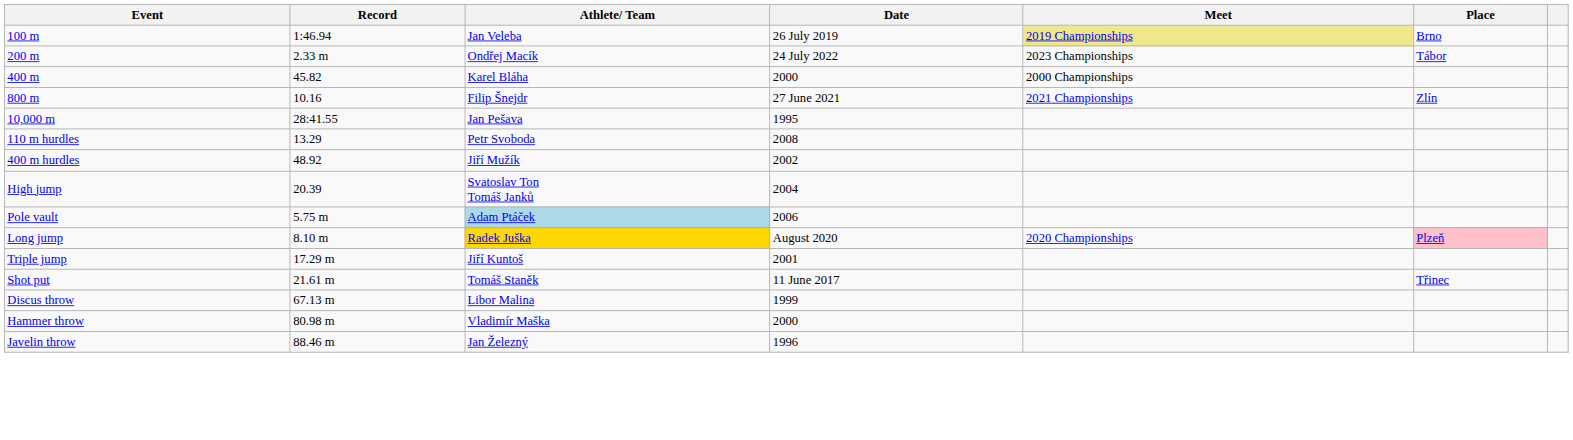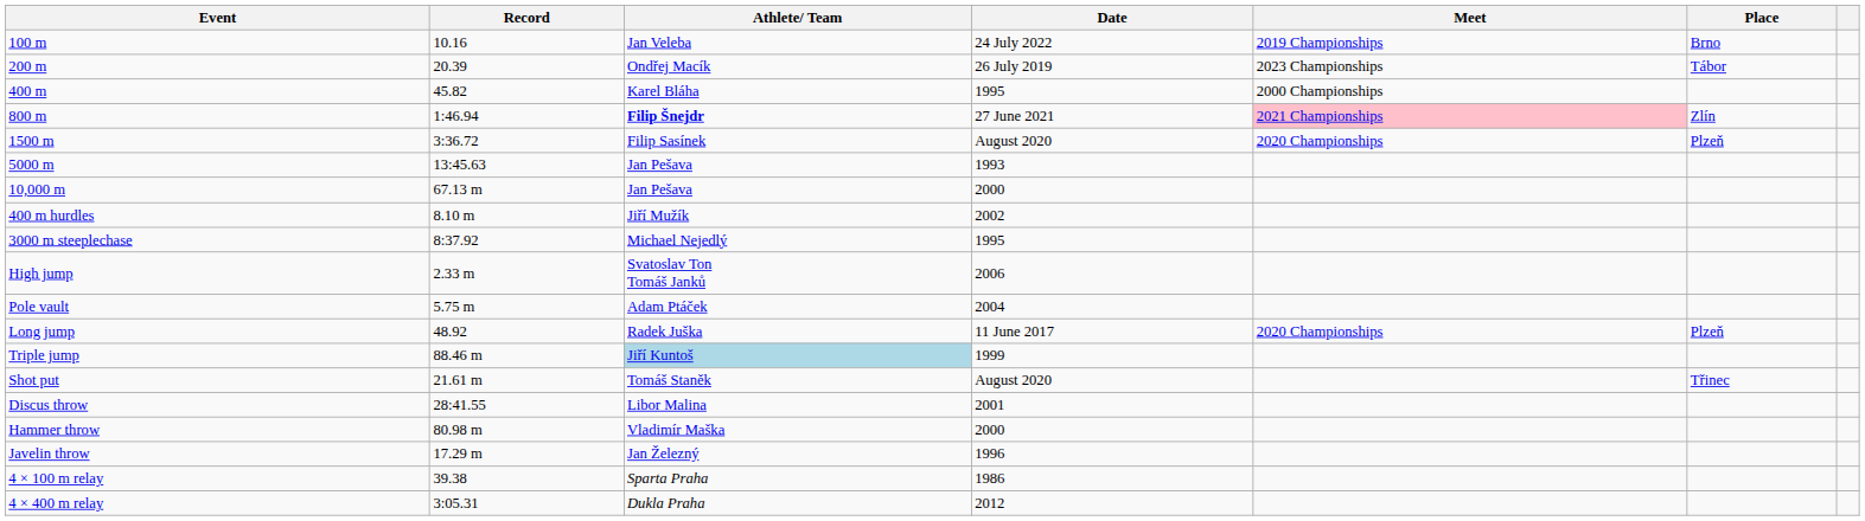100 m | Record: 1:46.94 -> 10.16
100 m | Date: 26 July 2019 -> 24 July 2022
100 m | Meet: khaki background -> no background
200 m | Record: 2.33 m -> 20.39
200 m | Date: 24 July 2022 -> 26 July 2019
400 m | Date: 2000 -> 1995
800 m | Record: 10.16 -> 1:46.94
800 m | Athlete/ Team: normal -> bold
800 m | Meet: no background -> pink background
+ row: 1500 m | 3:36.72 | Filip Sasínek | August 2020 | 2020 Championships | Plzeň
+ row: 5000 m | 13:45.63 | Jan Pešava | 1993
10,000 m | Record: 28:41.55 -> 67.13 m
10,000 m | Date: 1995 -> 2000
- row: 110 m hurdles | 13.29 | Petr Svoboda | 2008
400 m hurdles | Record: 48.92 -> 8.10 m
+ row: 3000 m steeplechase | 8:37.92 | Michael Nejedlý | 1995
High jump | Record: 20.39 -> 2.33 m
High jump | Date: 2004 -> 2006
Pole vault | Athlete/ Team: lightblue background -> no background
Pole vault | Date: 2006 -> 2004
Long jump | Record: 8.10 m -> 48.92
Long jump | Athlete/ Team: gold background -> no background
Long jump | Date: August 2020 -> 11 June 2017
Long jump | Place: pink background -> no background
Triple jump | Record: 17.29 m -> 88.46 m
Triple jump | Athlete/ Team: no background -> lightblue background
Triple jump | Date: 2001 -> 1999
Shot put | Date: 11 June 2017 -> August 2020
Discus throw | Record: 67.13 m -> 28:41.55
Discus throw | Date: 1999 -> 2001
Javelin throw | Record: 88.46 m -> 17.29 m
+ row: 4 × 100 m relay | 39.38 | Sparta Praha | 1986
+ row: 4 × 400 m relay | 3:05.31 | Dukla Praha | 2012
